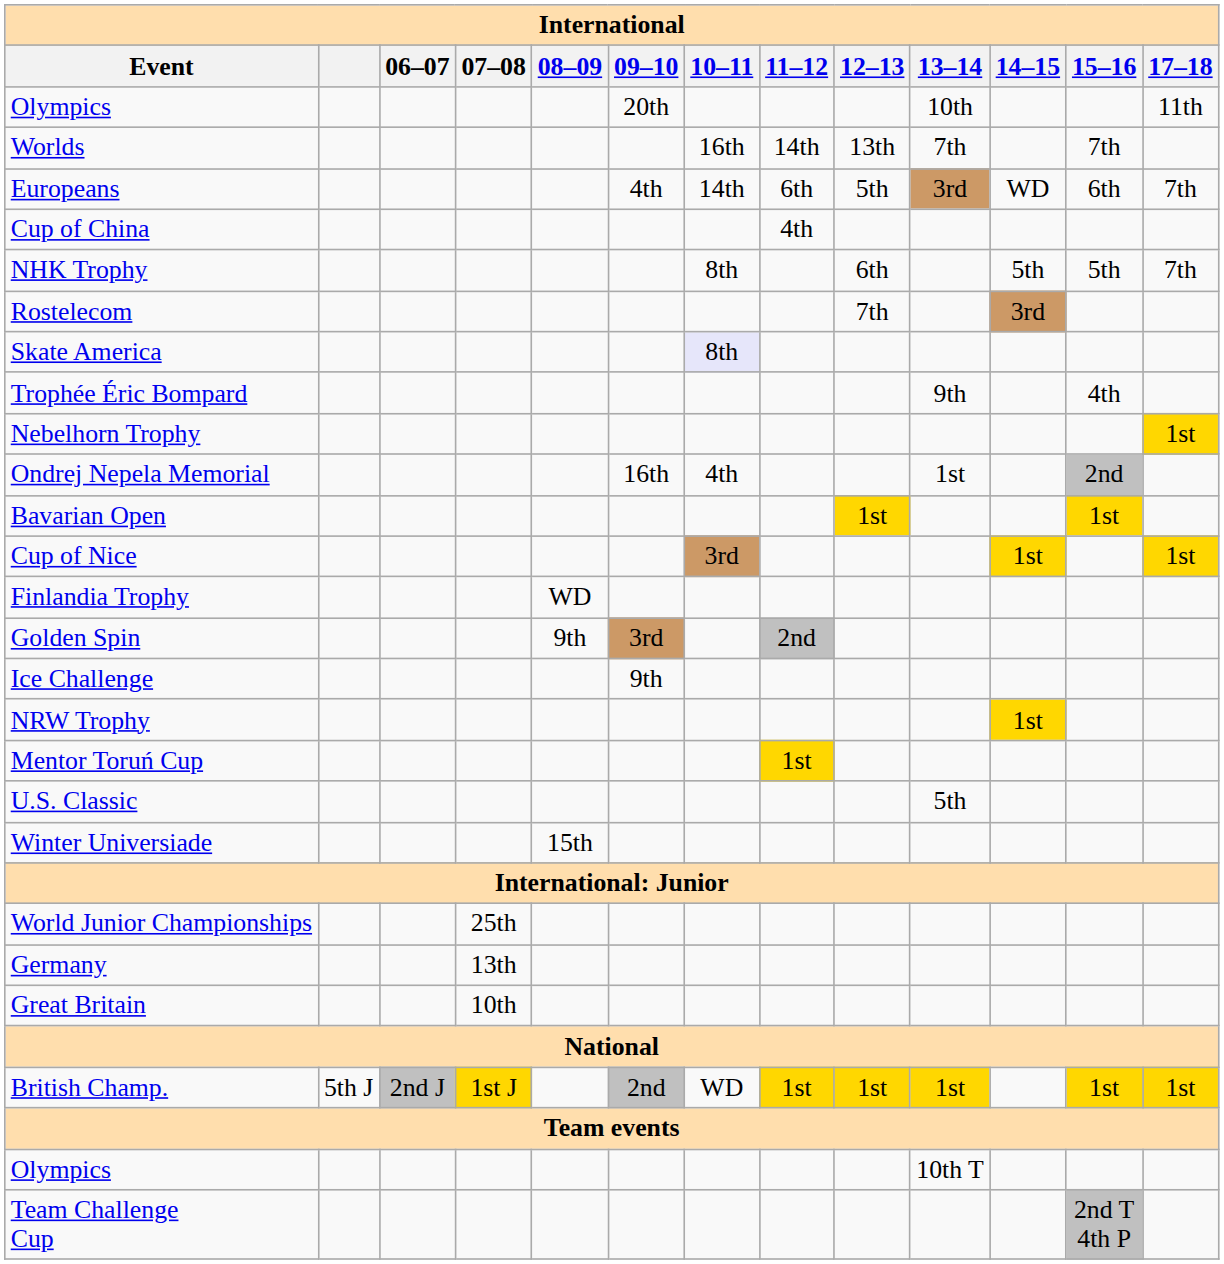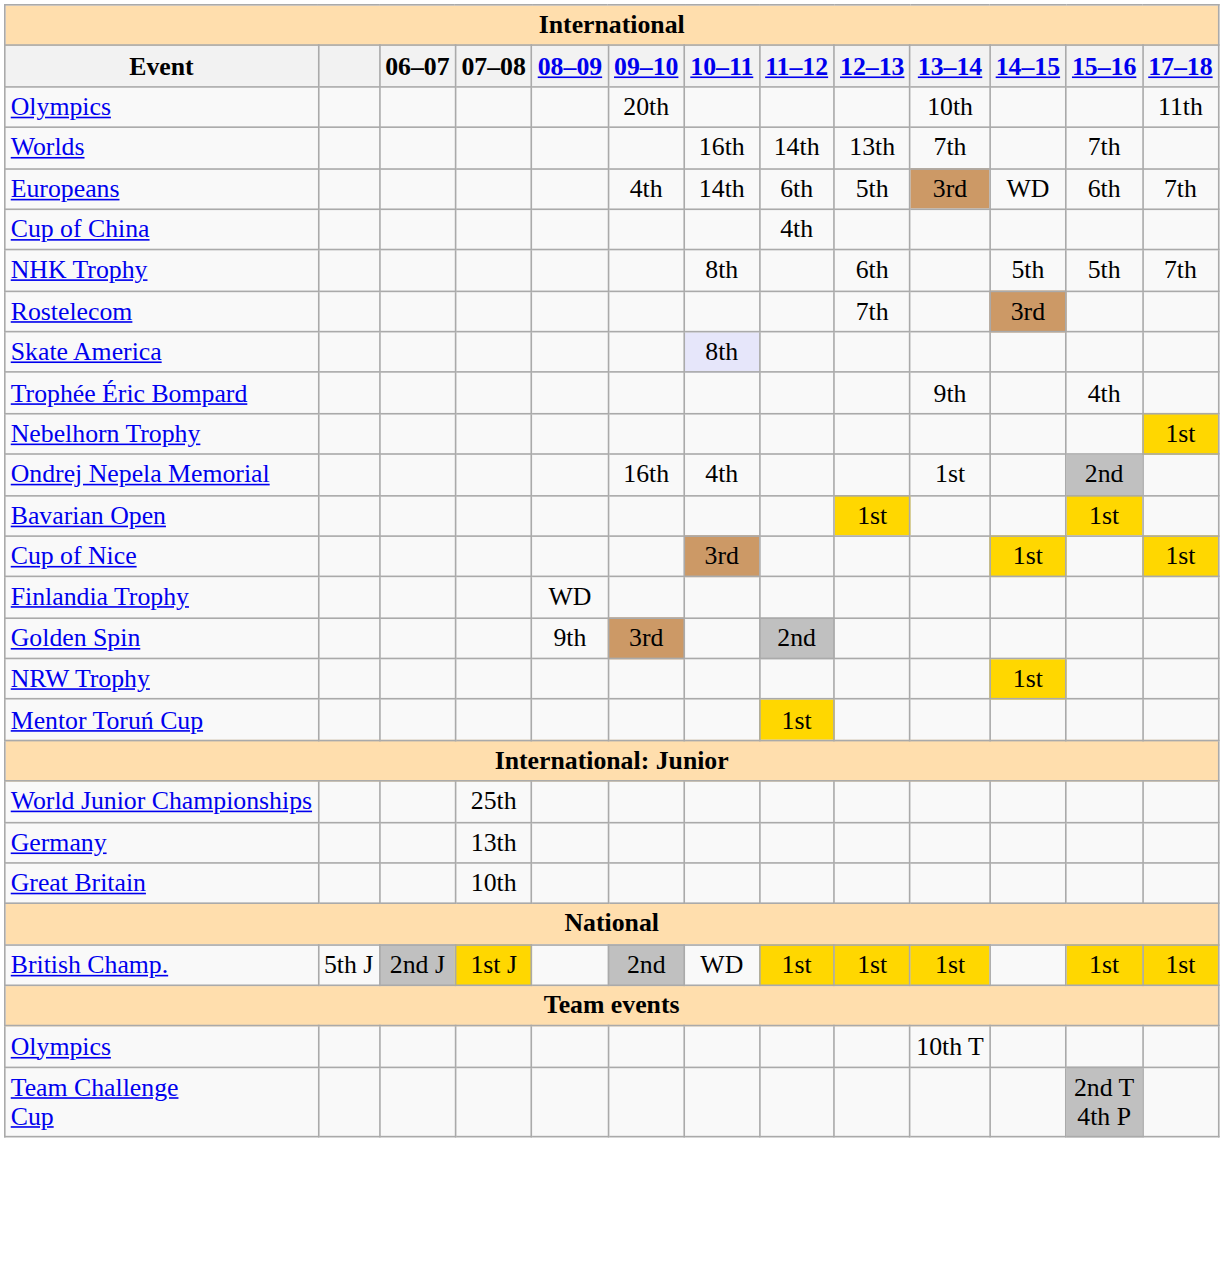- row: Ice Challenge | 9th
- row: U.S. Classic | 5th
- row: Winter Universiade | 15th
